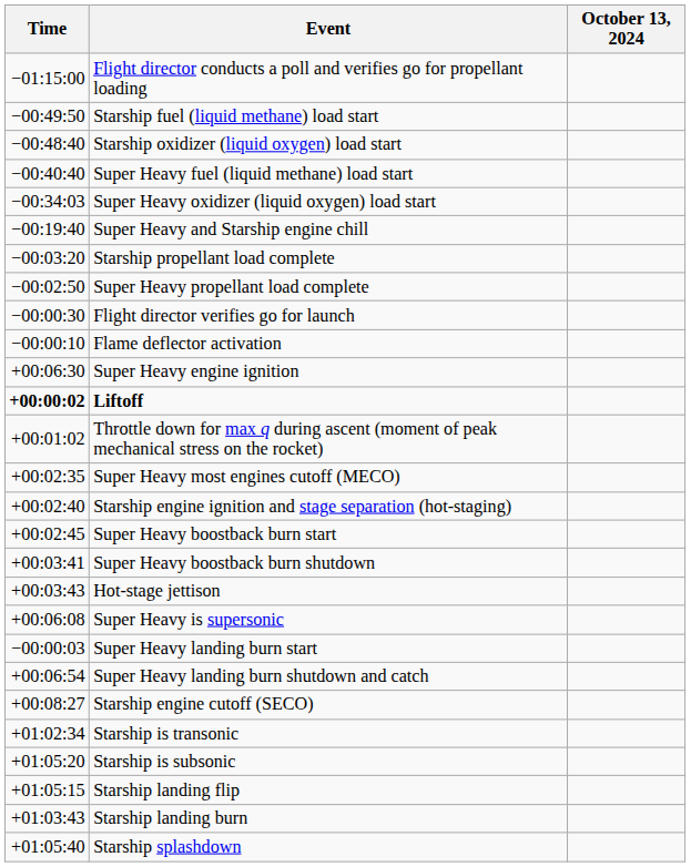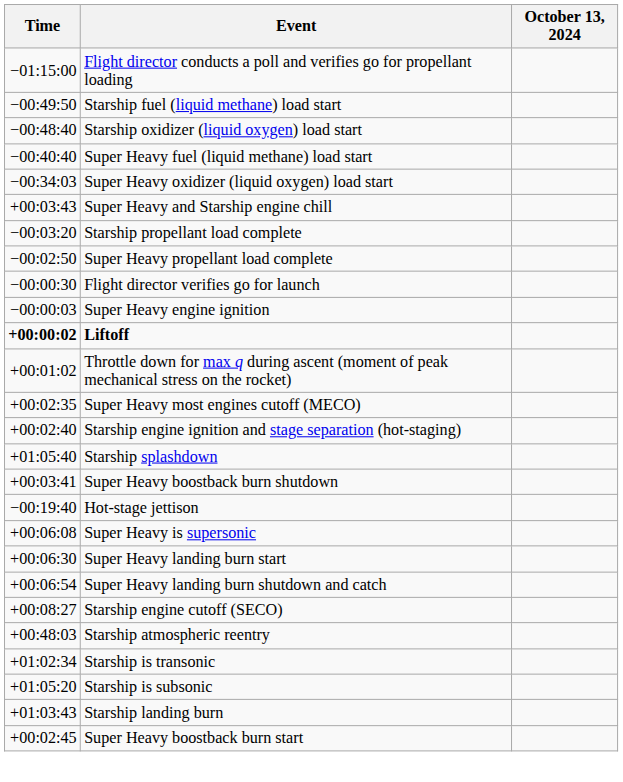Super Heavy and Starship engine chill | Time: −00:19:40 -> +00:03:43
- row: −00:00:10 | Flame deflector activation
Super Heavy engine ignition | Time: +00:06:30 -> −00:00:03
rows swapped: Super Heavy boostback burn start <-> Starship splashdown
Hot-stage jettison | Time: +00:03:43 -> −00:19:40
Super Heavy landing burn start | Time: −00:00:03 -> +00:06:30
+ row: +00:48:03 | Starship atmospheric reentry
- row: +01:05:15 | Starship landing flip
